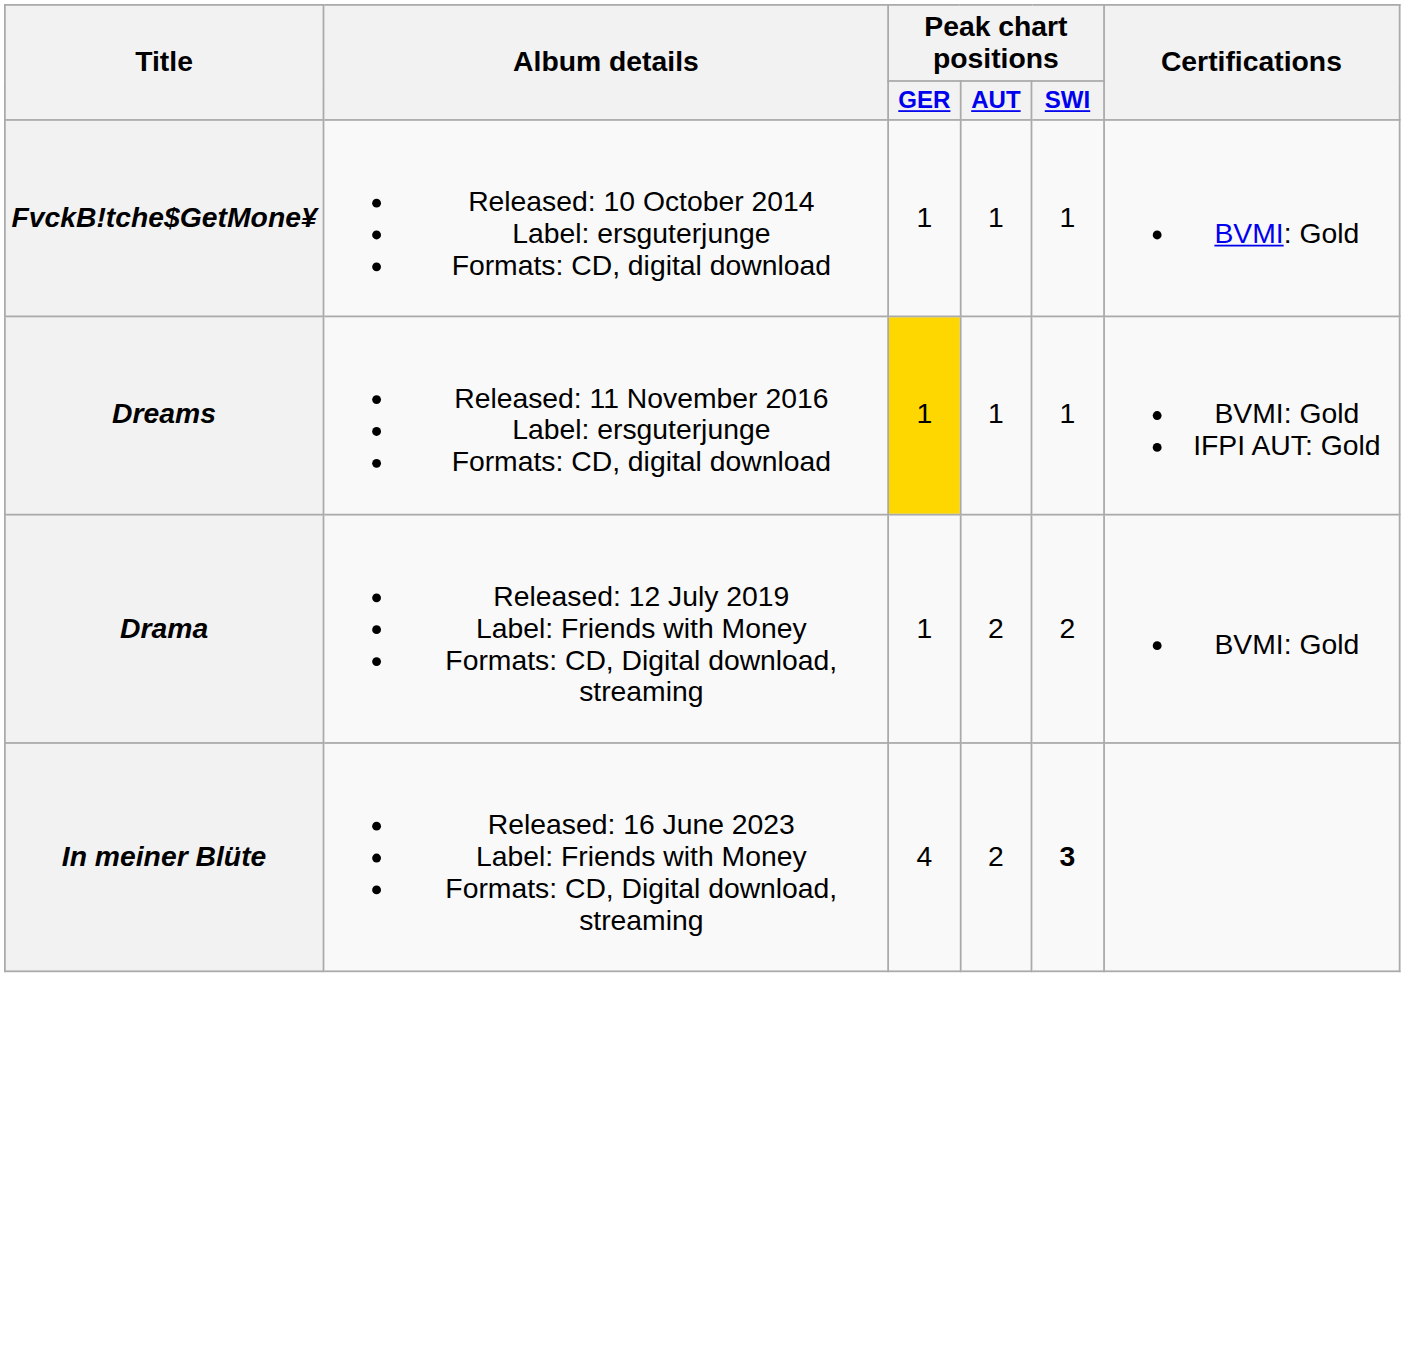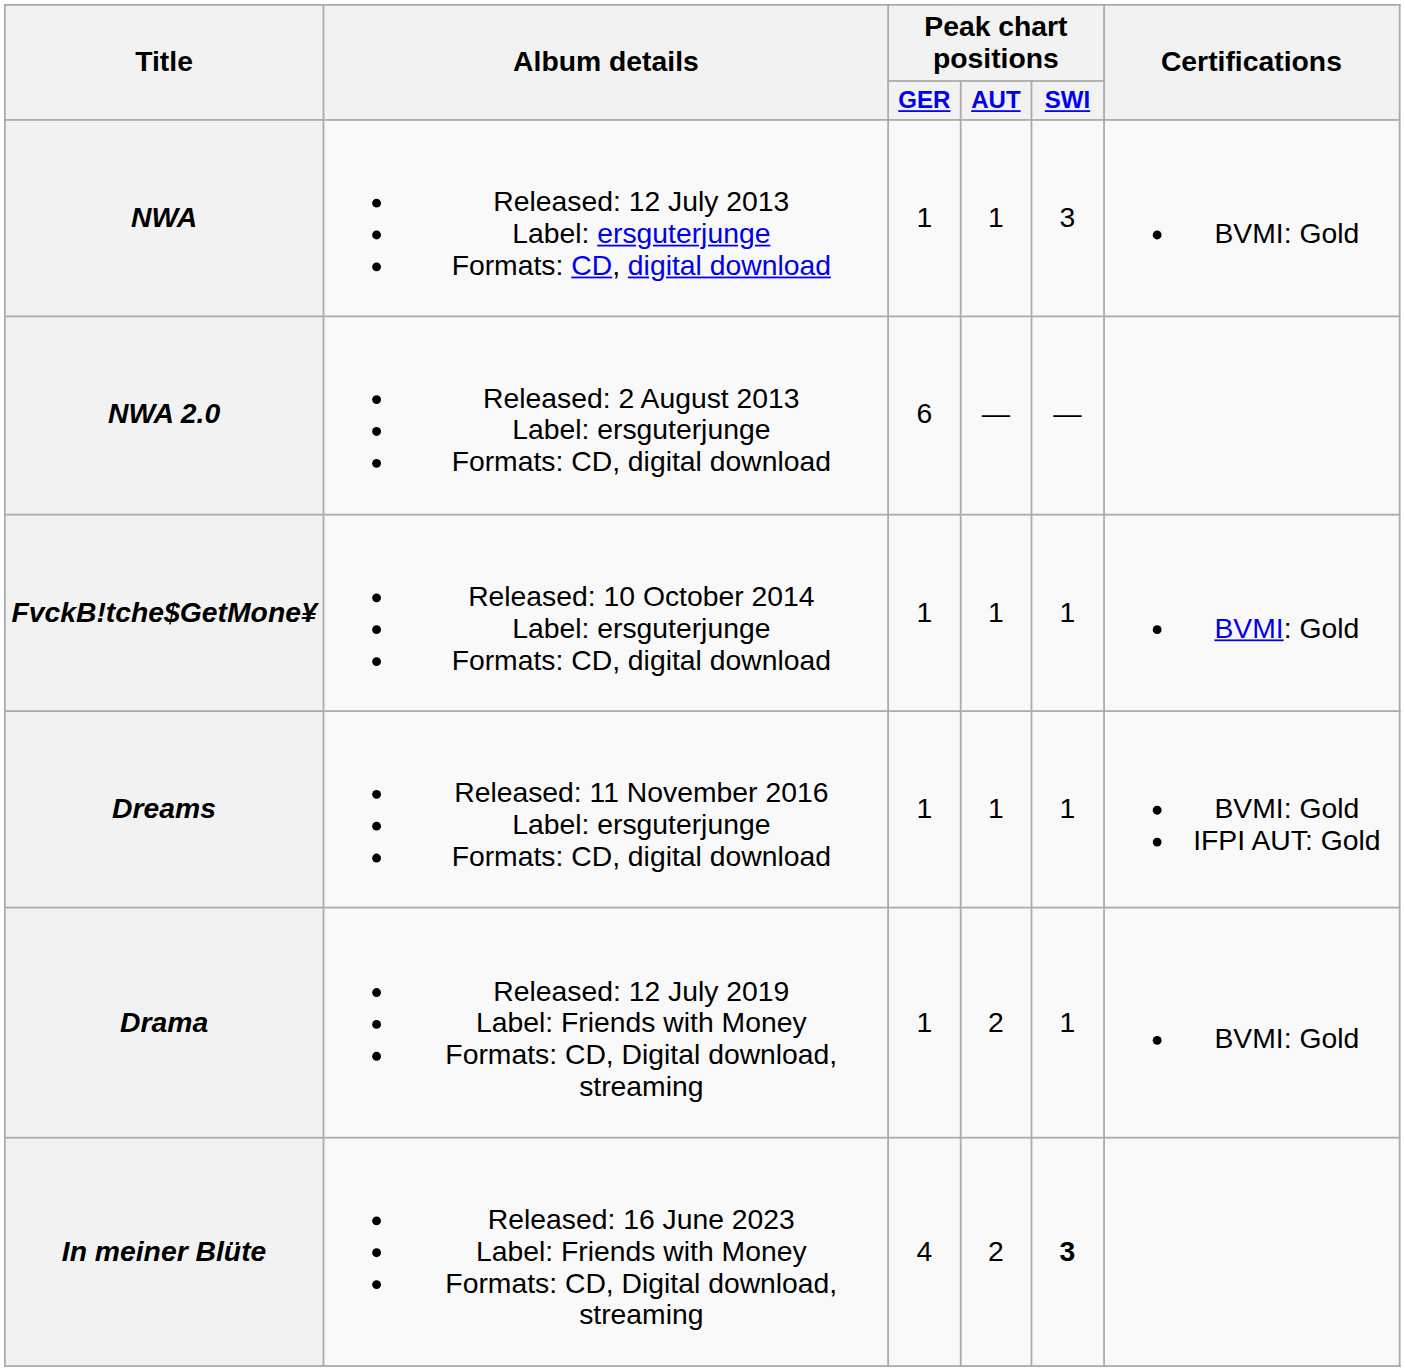+ row: NWA | Released: 12 July 2013 Label: ersguterjunge Formats: CD, digital download | 1 | 1 | 3 | BVMI: Gold
+ row: NWA 2.0 | Released: 2 August 2013 Label: ersguterjunge Formats: CD, digital download | 6 | — | —
Dreams | Peak chart positions / GER: gold background -> no background
Drama | Peak chart positions / SWI: 2 -> 1
